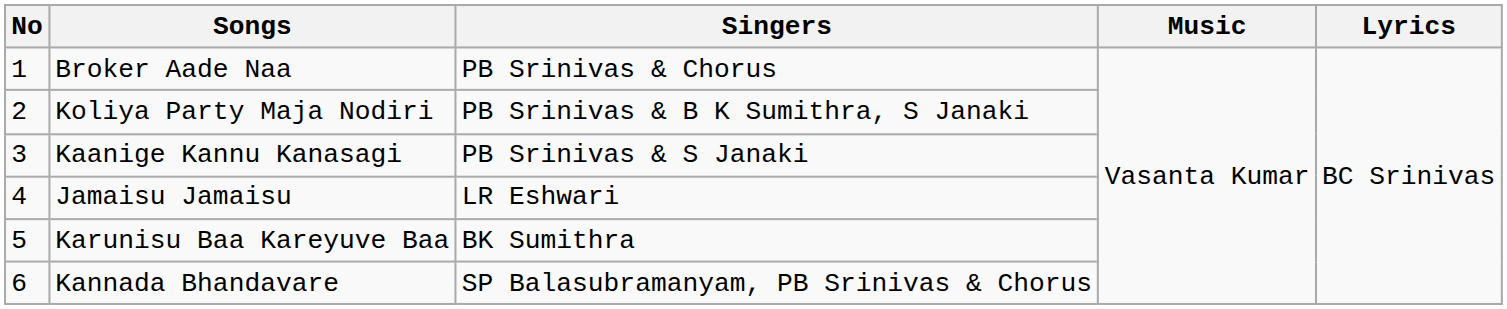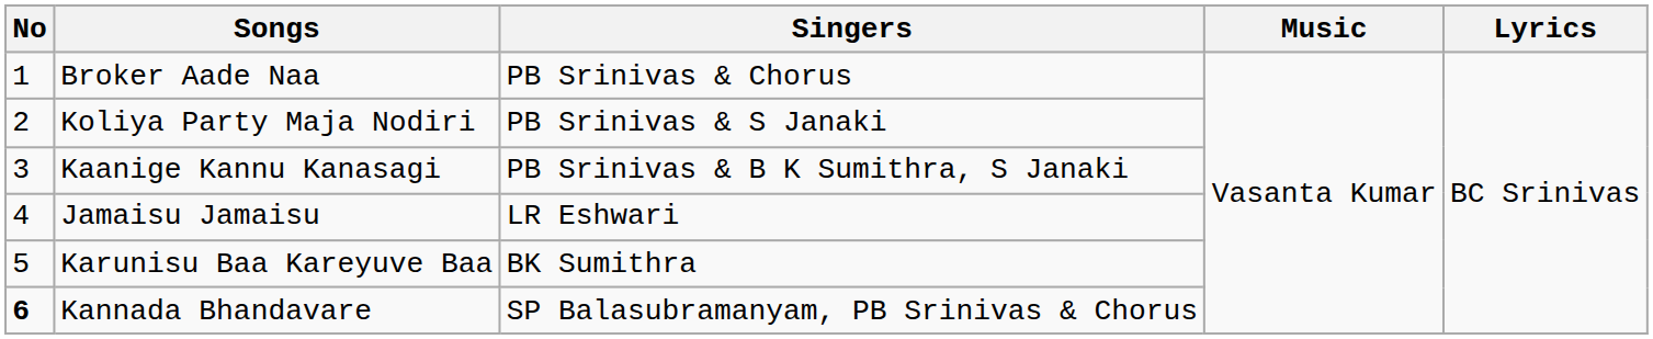Koliya Party Maja Nodiri | Singers: PB Srinivas & B K Sumithra, S Janaki -> PB Srinivas & S Janaki
Kaanige Kannu Kanasagi | Singers: PB Srinivas & S Janaki -> PB Srinivas & B K Sumithra, S Janaki
Kannada Bhandavare | No: normal -> bold
